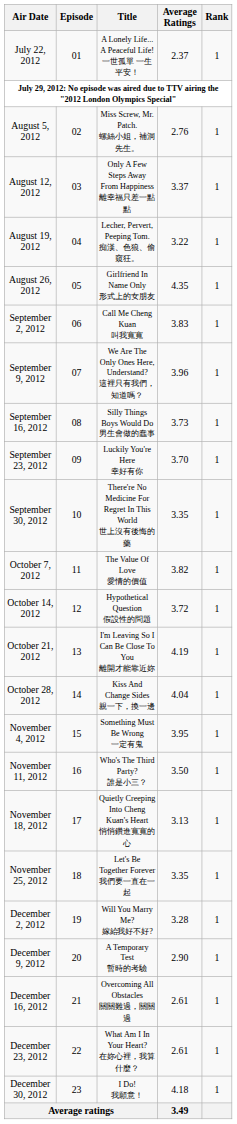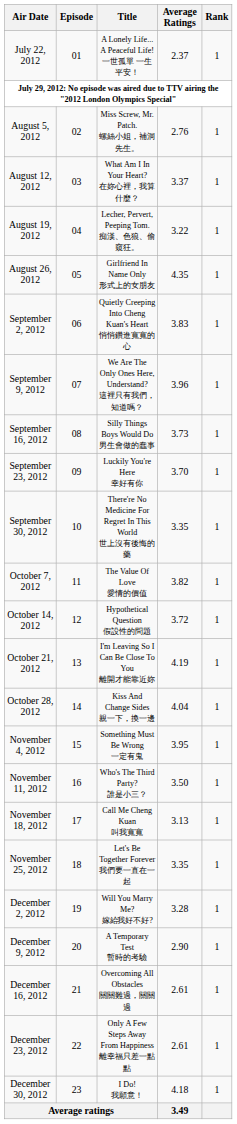August 12, 2012 | Title: Only A Few Steps Away From Happiness 離幸福只差一點點 -> What Am I In Your Heart? 在妳心裡，我算什麼？
September 2, 2012 | Title: Call Me Cheng Kuan 叫我寬寬 -> Quietly Creeping Into Cheng Kuan's Heart 悄悄鑽進寬寬的心
November 18, 2012 | Title: Quietly Creeping Into Cheng Kuan's Heart 悄悄鑽進寬寬的心 -> Call Me Cheng Kuan 叫我寬寬
December 23, 2012 | Title: What Am I In Your Heart? 在妳心裡，我算什麼？ -> Only A Few Steps Away From Happiness 離幸福只差一點點
